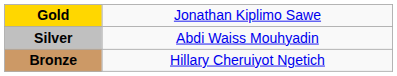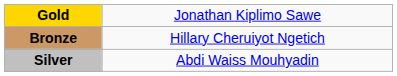rows swapped: Silver <-> Bronze
